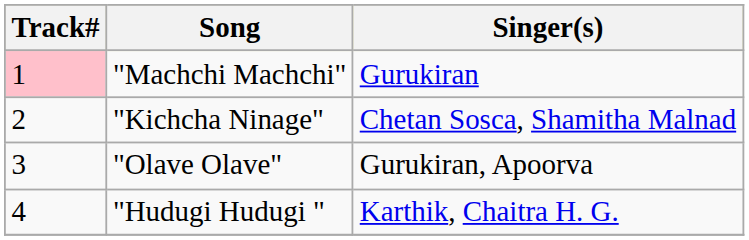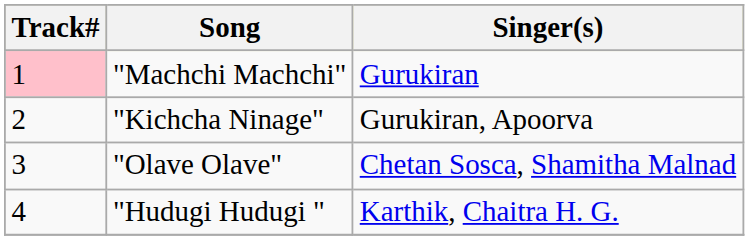"Kichcha Ninage" | Singer(s): Chetan Sosca, Shamitha Malnad -> Gurukiran, Apoorva
"Olave Olave" | Singer(s): Gurukiran, Apoorva -> Chetan Sosca, Shamitha Malnad
